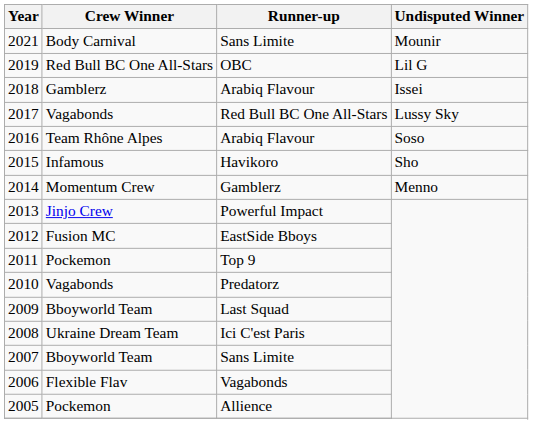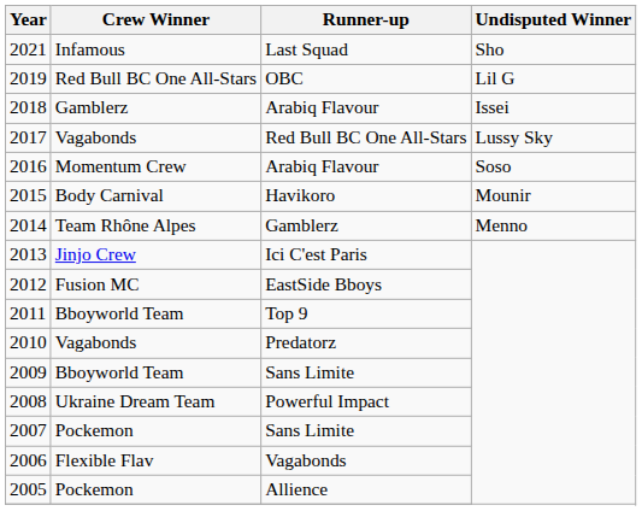2021 | Crew Winner: Body Carnival -> Infamous
2021 | Runner-up: Sans Limite -> Last Squad
2021 | Undisputed Winner: Mounir -> Sho
2016 | Crew Winner: Team Rhône Alpes -> Momentum Crew
2015 | Crew Winner: Infamous -> Body Carnival
2015 | Undisputed Winner: Sho -> Mounir
2014 | Crew Winner: Momentum Crew -> Team Rhône Alpes
2013 | Runner-up: Powerful Impact -> Ici C'est Paris
2011 | Crew Winner: Pockemon -> Bboyworld Team
2009 | Runner-up: Last Squad -> Sans Limite
2008 | Runner-up: Ici C'est Paris -> Powerful Impact
2007 | Crew Winner: Bboyworld Team -> Pockemon
